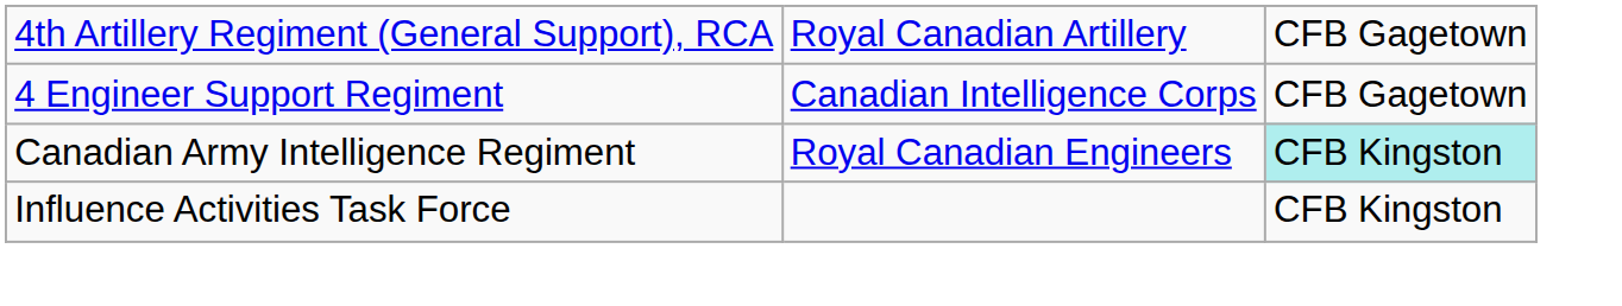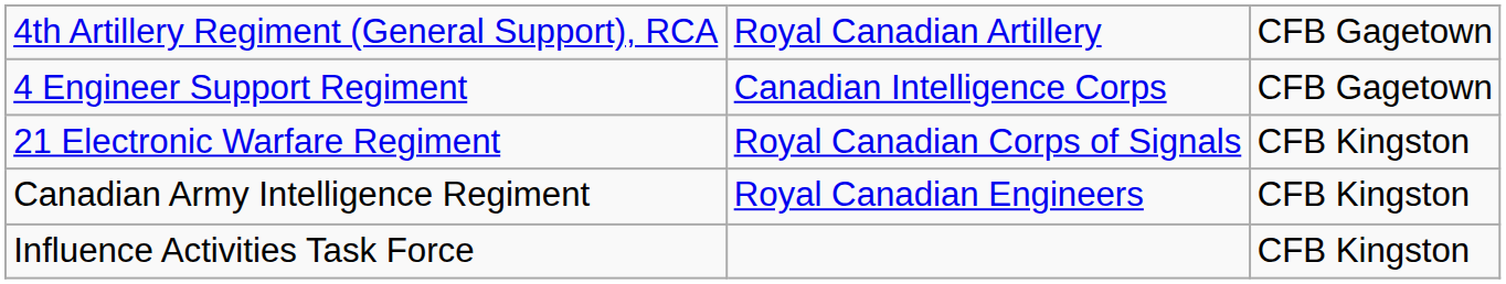+ row: 21 Electronic Warfare Regiment | Royal Canadian Corps of Signals | CFB Kingston
Canadian Army Intelligence Regiment | column 3: paleturquoise background -> no background
